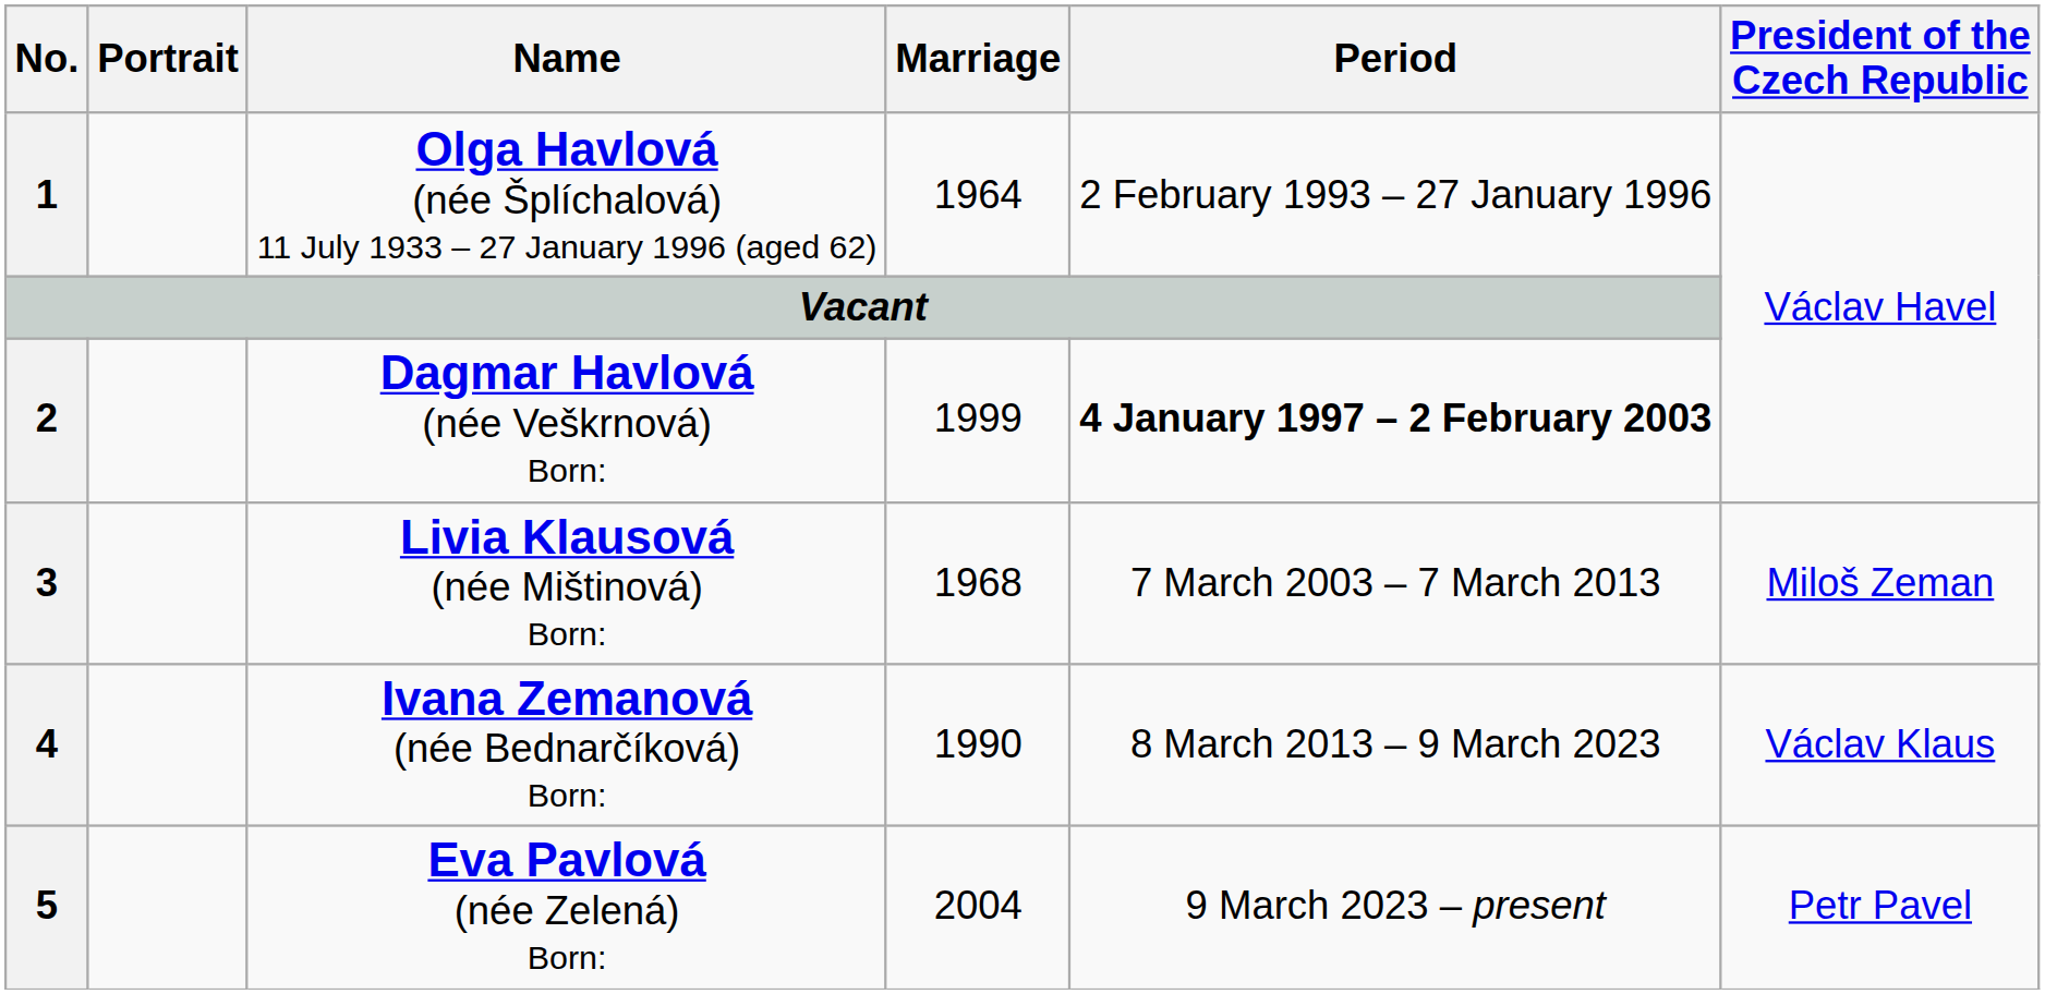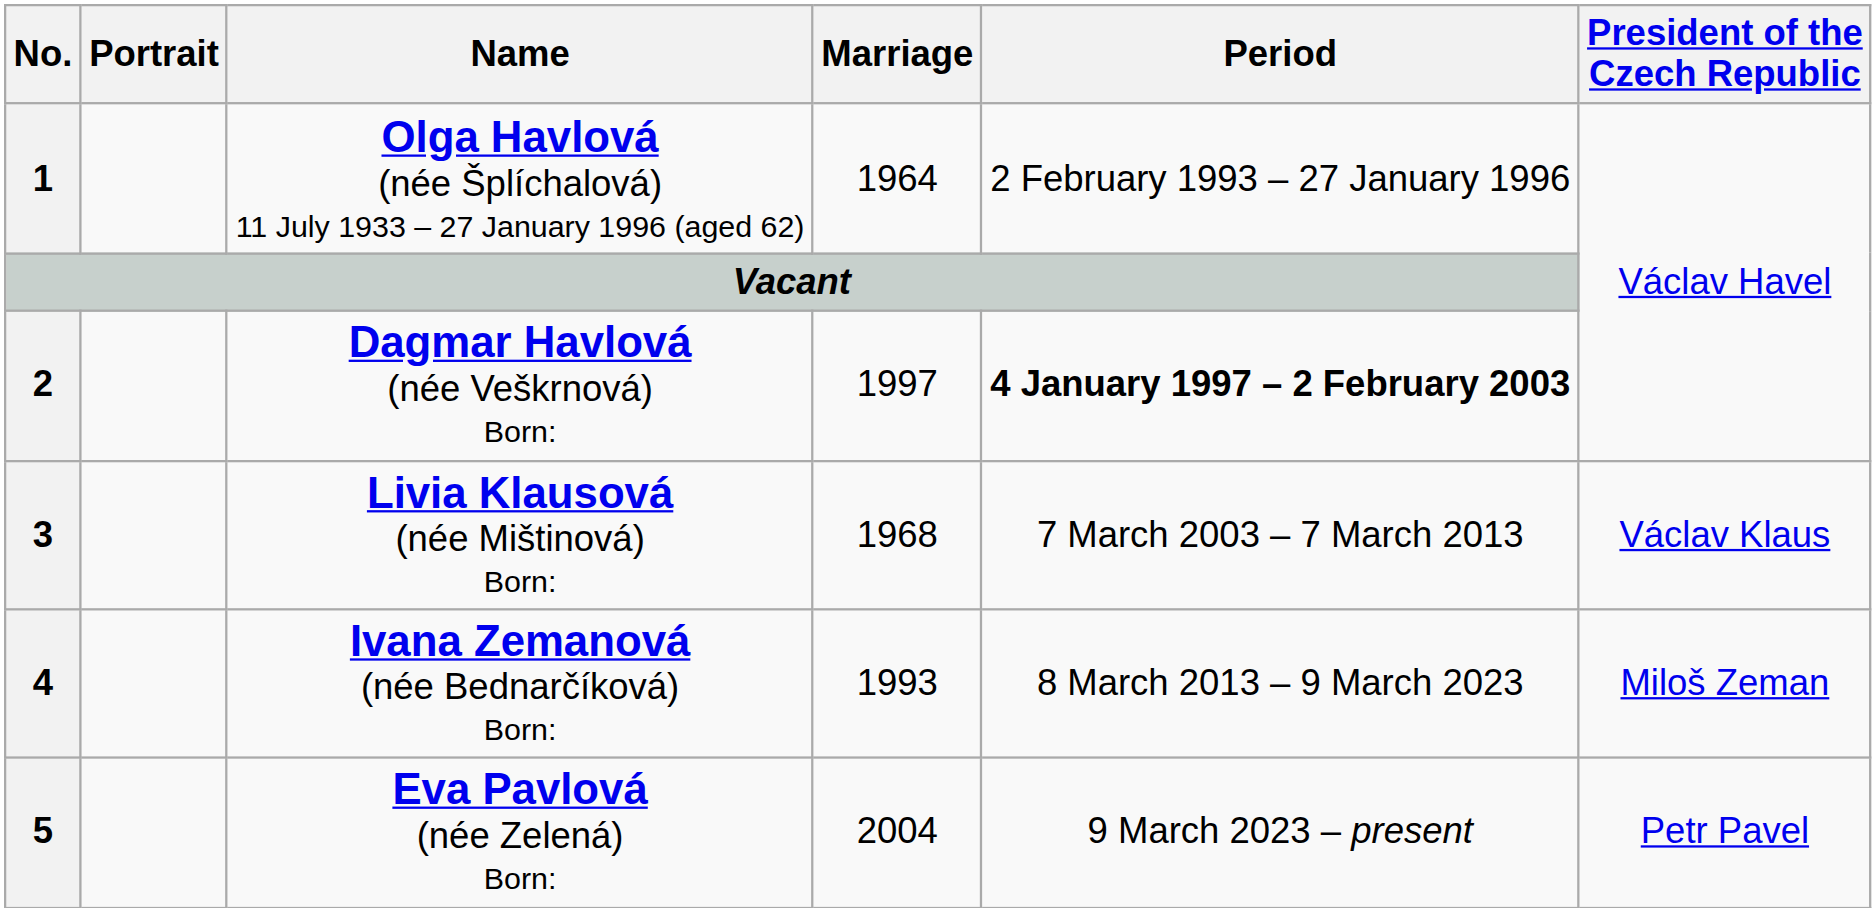Dagmar Havlová (née Veškrnová) Born: | Marriage: 1999 -> 1997
Livia Klausová (née Mištinová) Born: | President of the Czech Republic: Miloš Zeman -> Václav Klaus
Ivana Zemanová (née Bednarčíková) Born: | Marriage: 1990 -> 1993
Ivana Zemanová (née Bednarčíková) Born: | President of the Czech Republic: Václav Klaus -> Miloš Zeman
